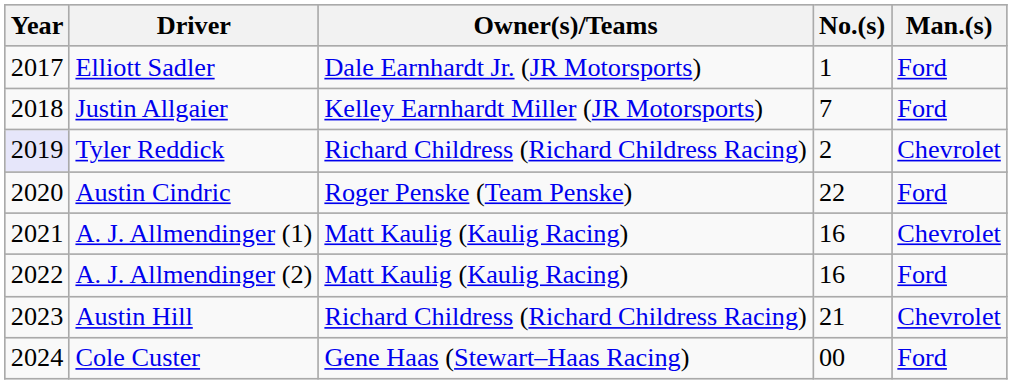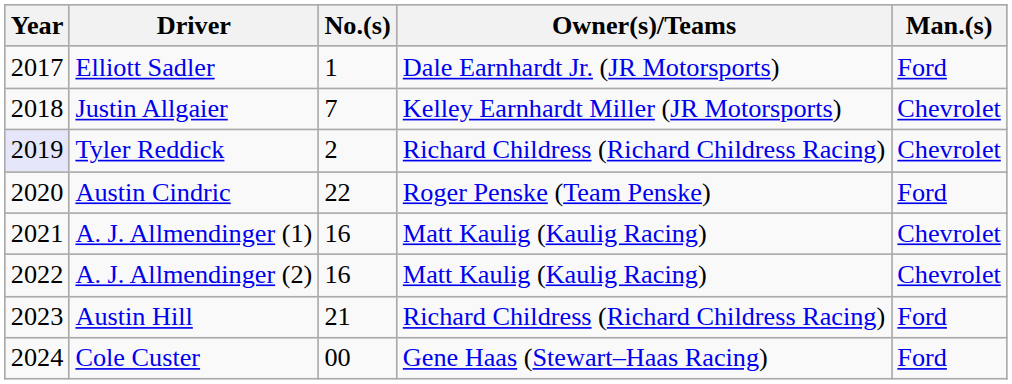columns swapped: Owner(s)/Teams <-> No.(s)
Justin Allgaier | Man.(s): Ford -> Chevrolet
A. J. Allmendinger (2) | Man.(s): Ford -> Chevrolet
Austin Hill | Man.(s): Chevrolet -> Ford
